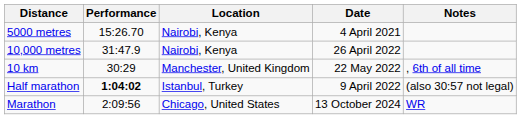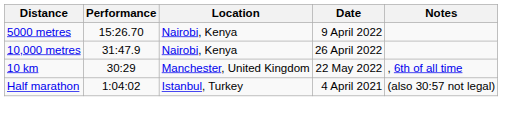5000 metres | Date: 4 April 2021 -> 9 April 2022
Half marathon | Performance: bold -> normal
Half marathon | Date: 9 April 2022 -> 4 April 2021
- row: Marathon | 2:09:56 | Chicago, United States | 13 October 2024 | WR
